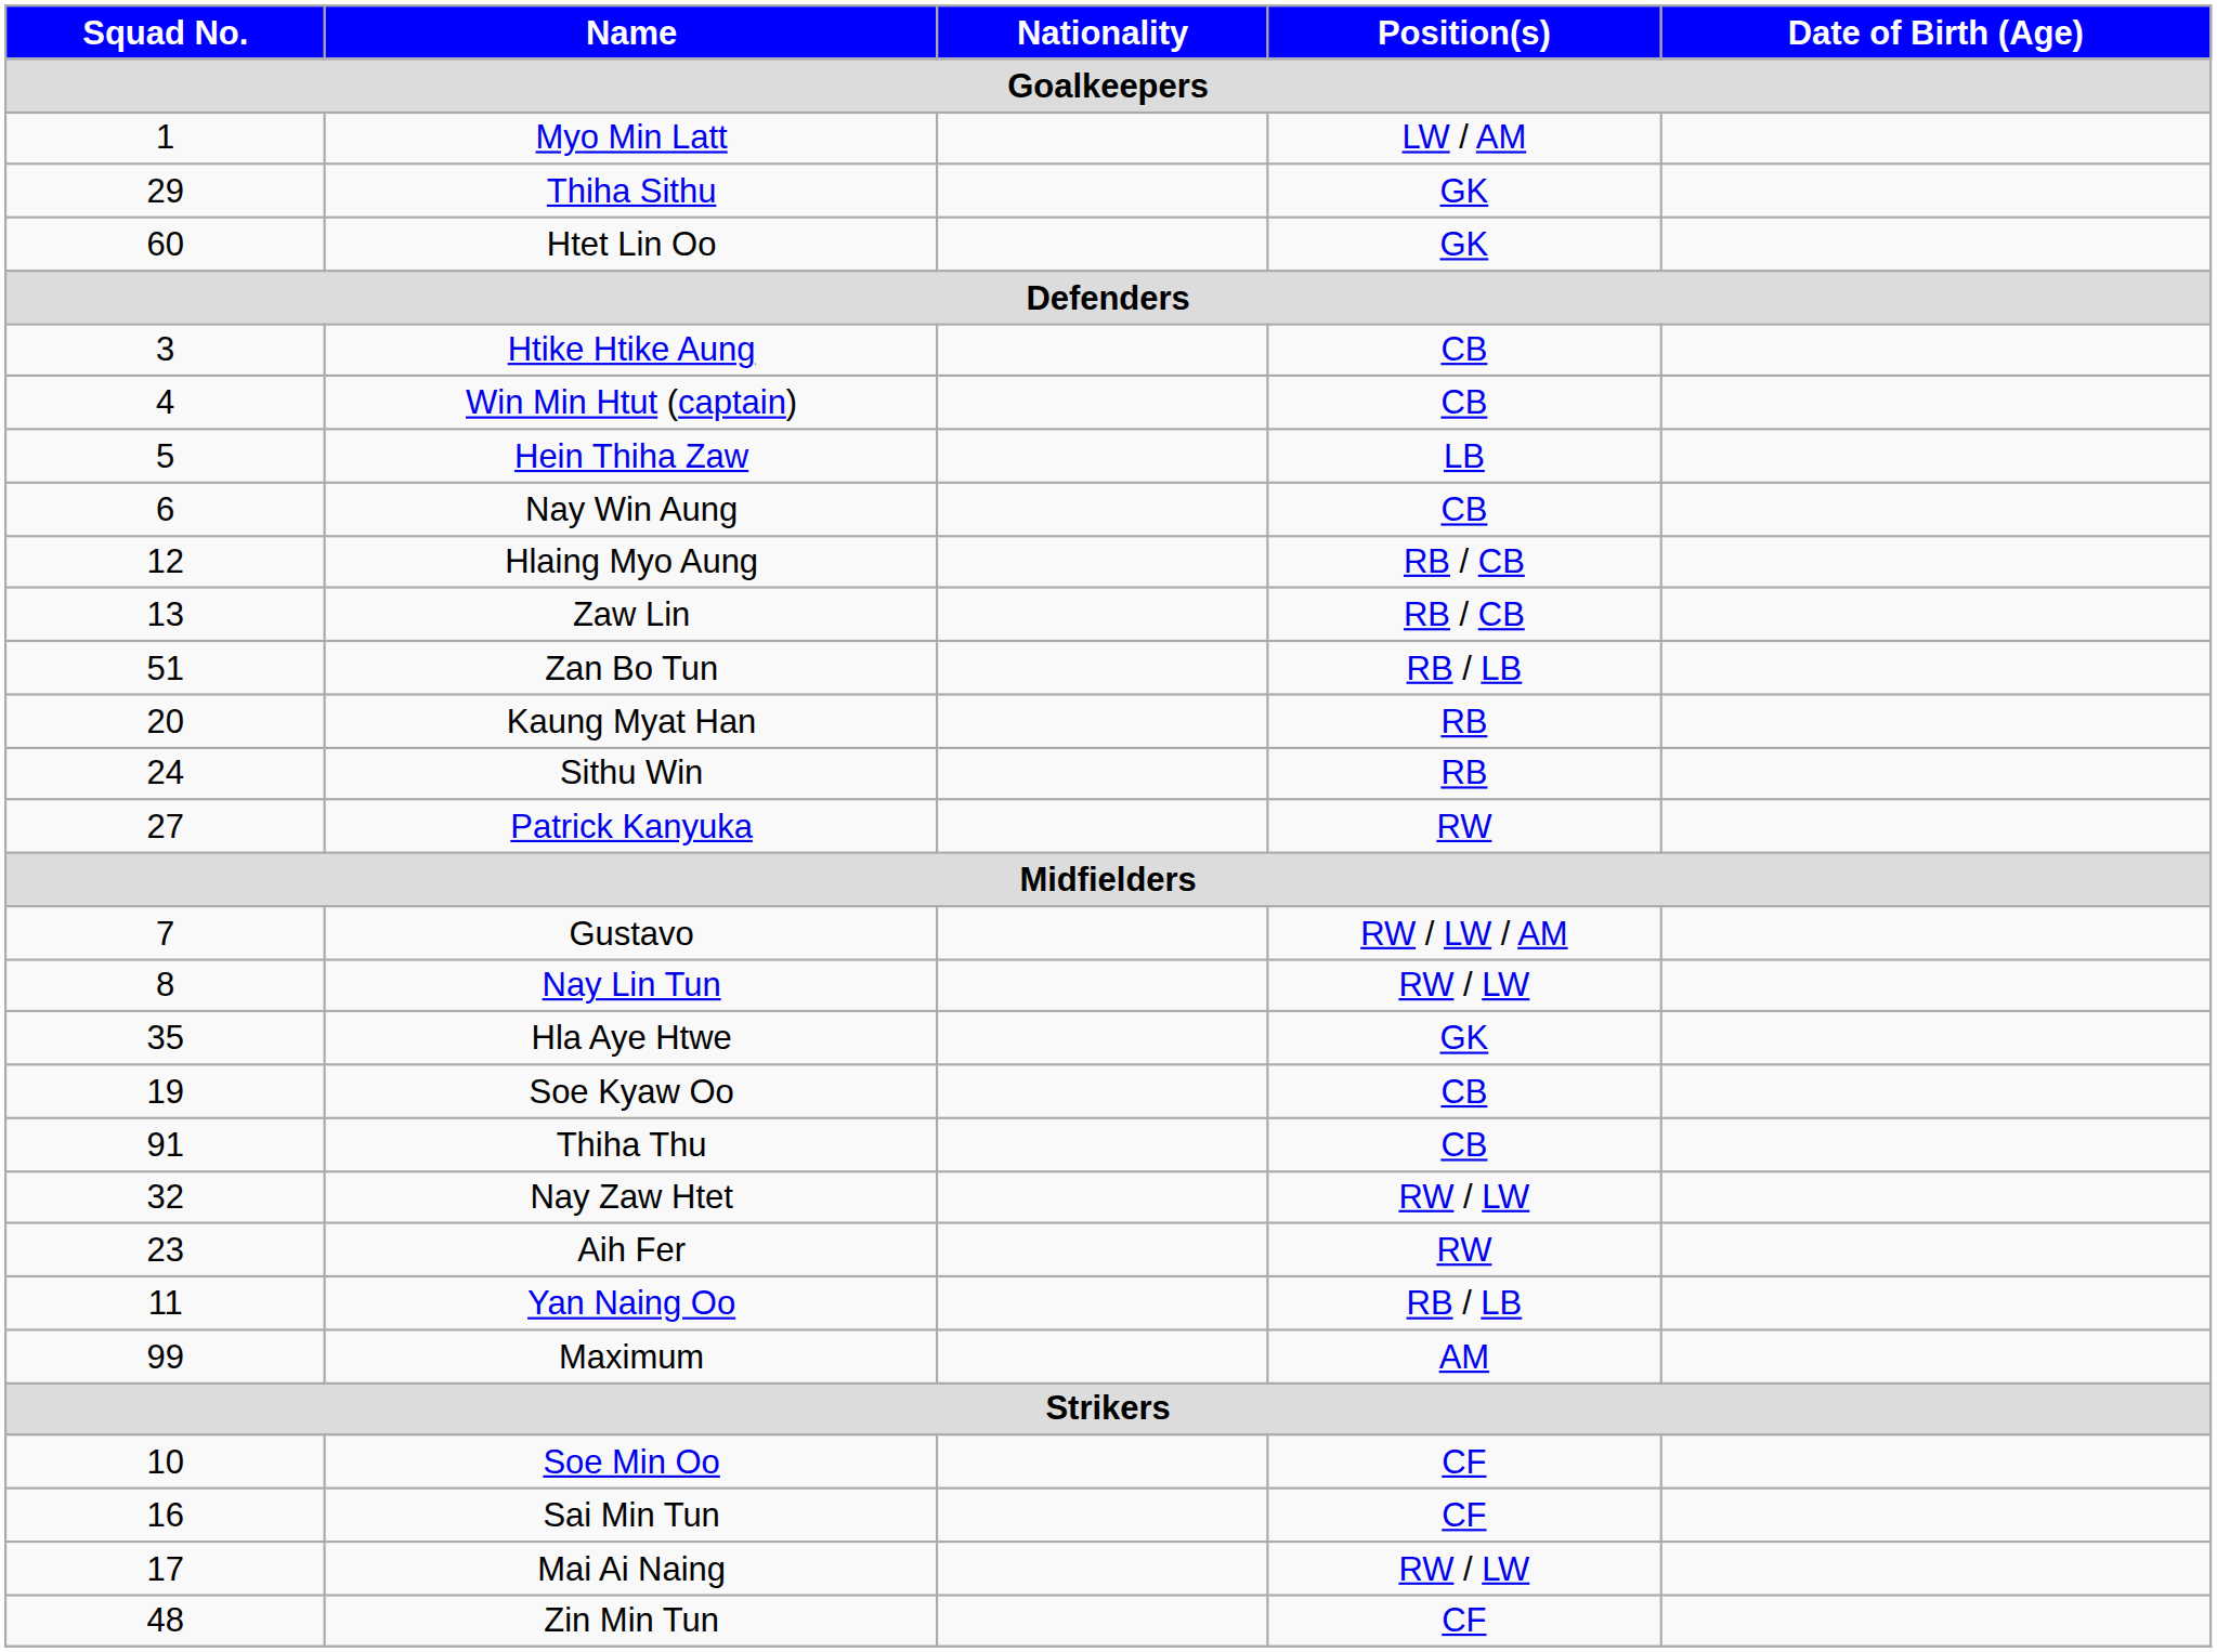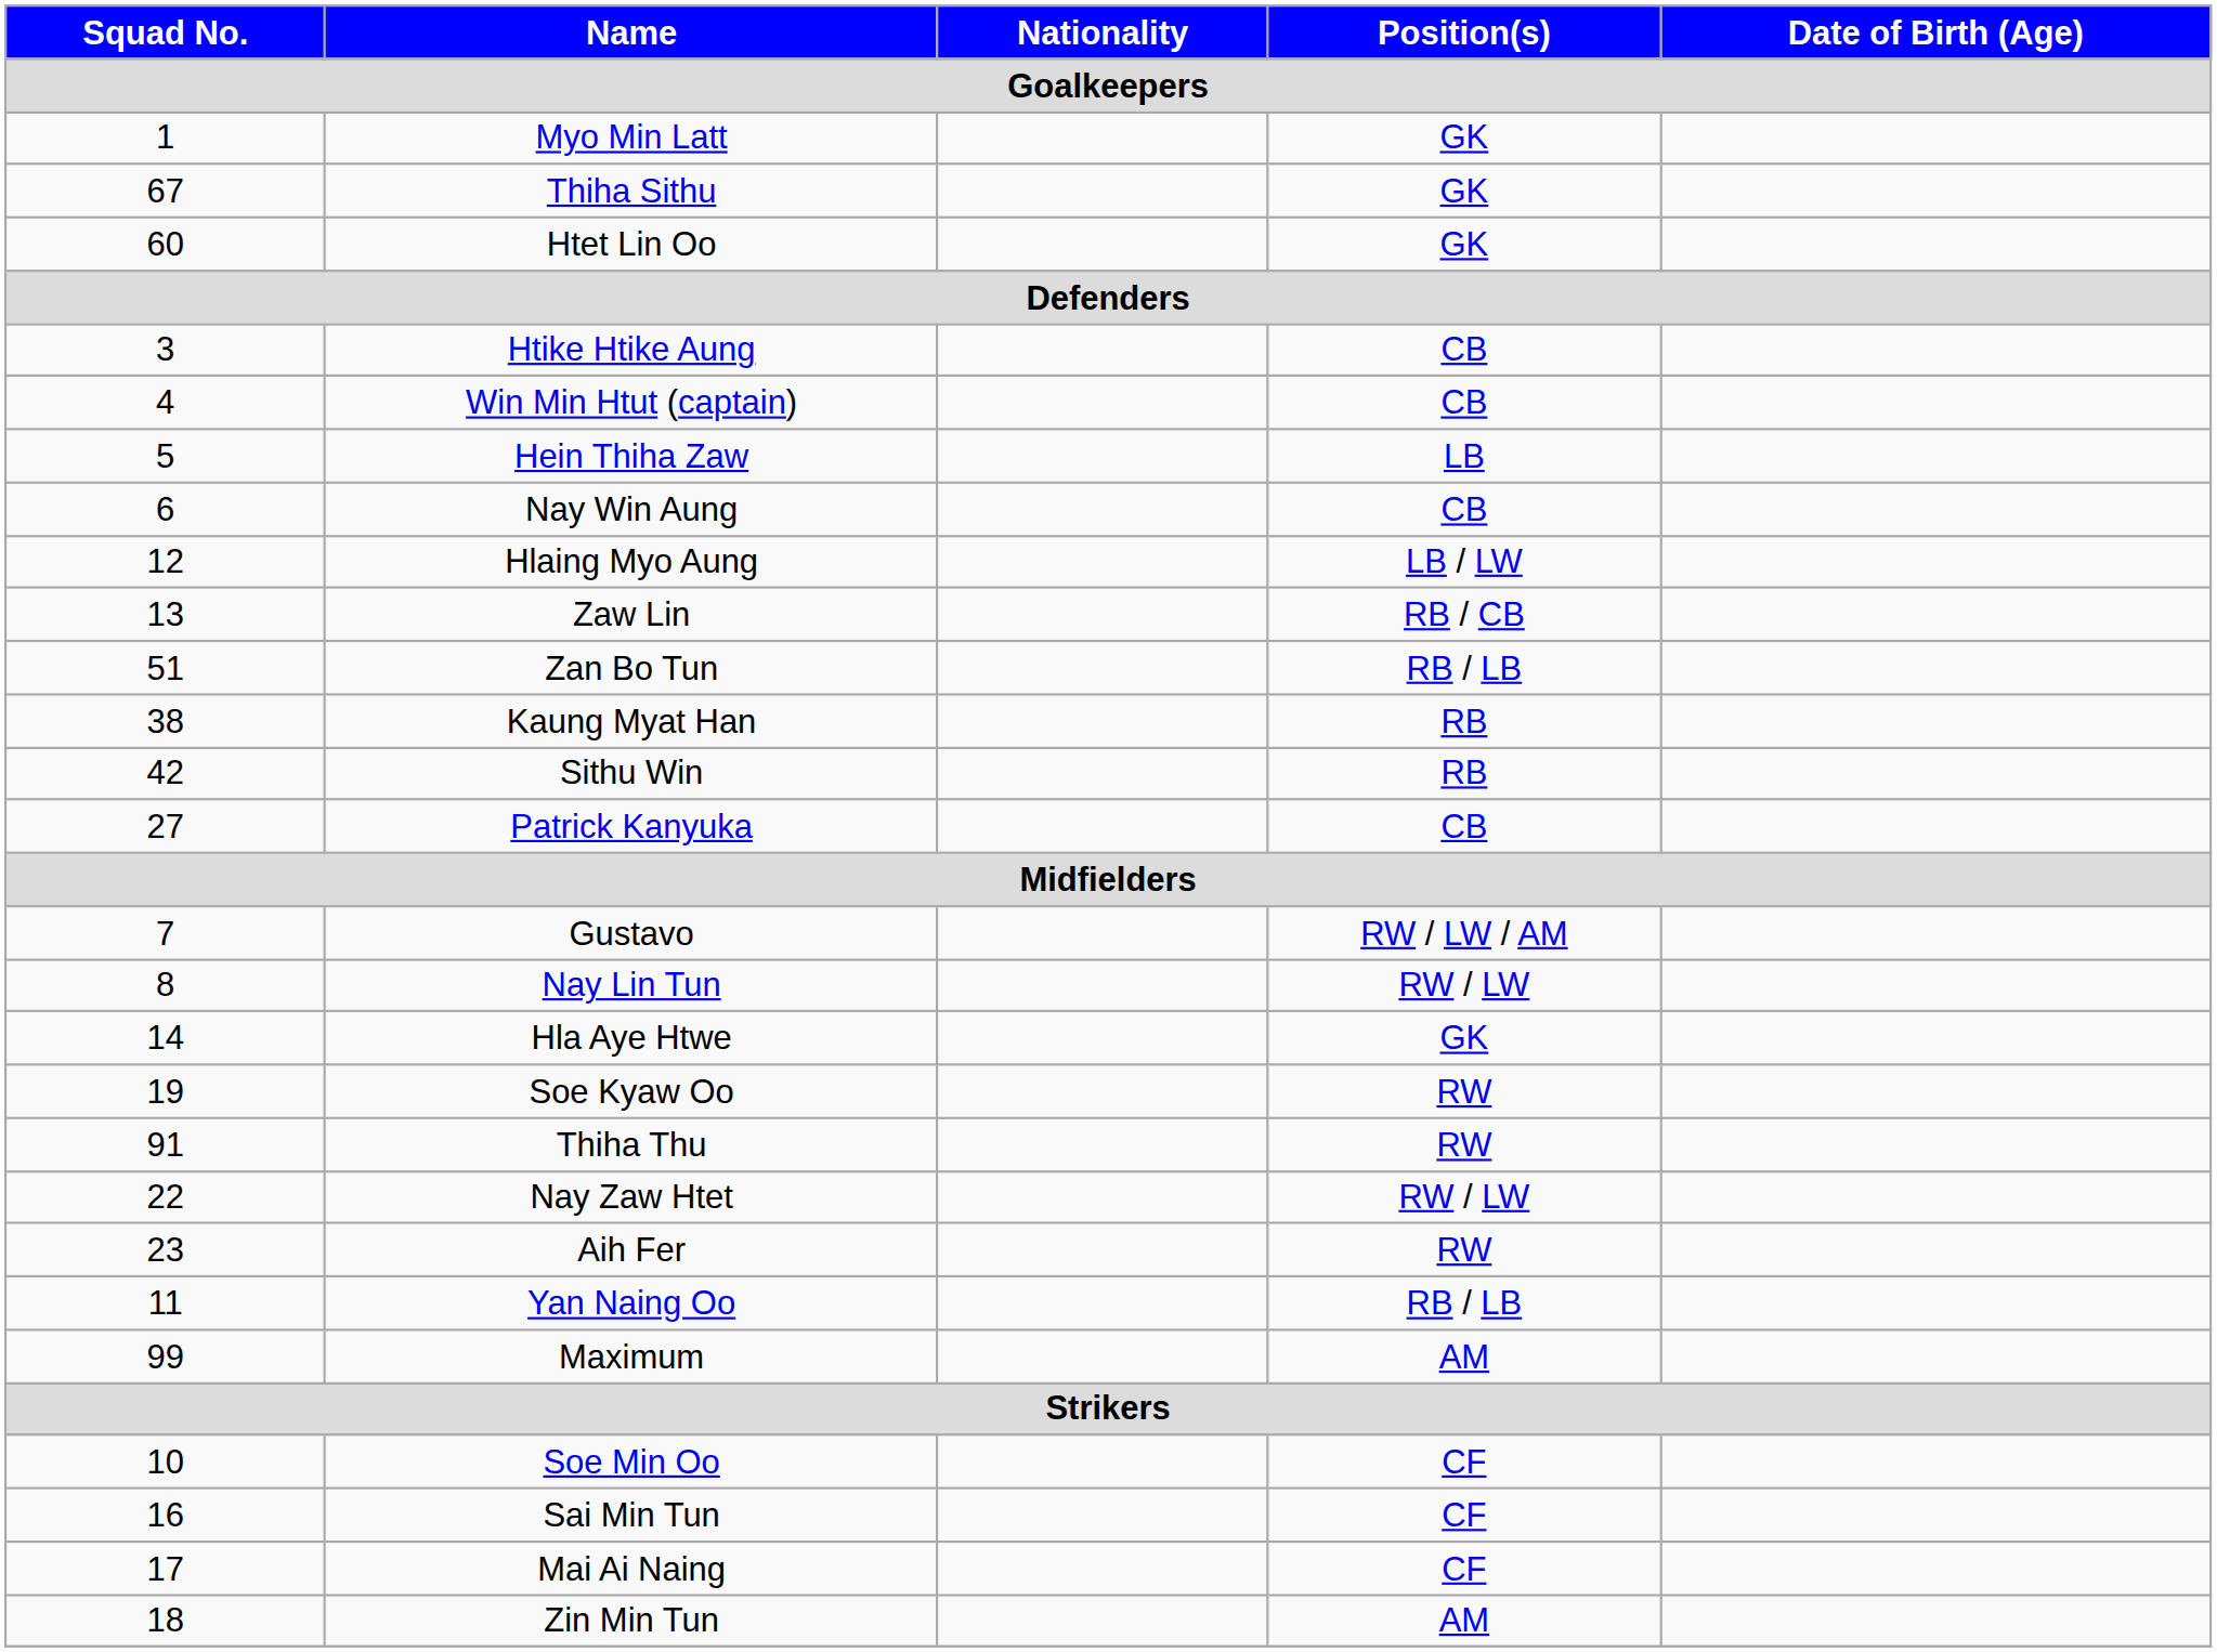Myo Min Latt | Position(s): LW / AM -> GK
Thiha Sithu | Squad No.: 29 -> 67
Hlaing Myo Aung | Position(s): RB / CB -> LB / LW
Kaung Myat Han | Squad No.: 20 -> 38
Sithu Win | Squad No.: 24 -> 42
Patrick Kanyuka | Position(s): RW -> CB
Hla Aye Htwe | Squad No.: 35 -> 14
Soe Kyaw Oo | Position(s): CB -> RW
Thiha Thu | Position(s): CB -> RW
Nay Zaw Htet | Squad No.: 32 -> 22
Mai Ai Naing | Position(s): RW / LW -> CF
Zin Min Tun | Squad No.: 48 -> 18
Zin Min Tun | Position(s): CF -> AM
